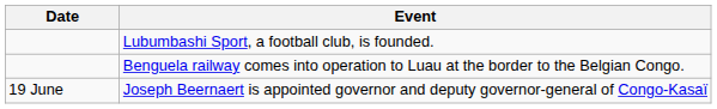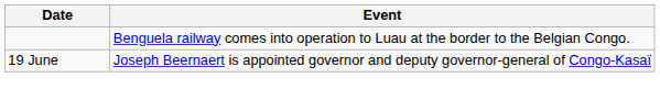- row: Lubumbashi Sport, a football club, is founded.
